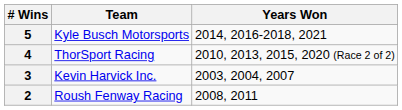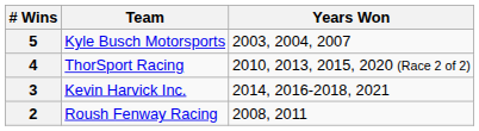5 | Years Won: 2014, 2016-2018, 2021 -> 2003, 2004, 2007
3 | Years Won: 2003, 2004, 2007 -> 2014, 2016-2018, 2021
